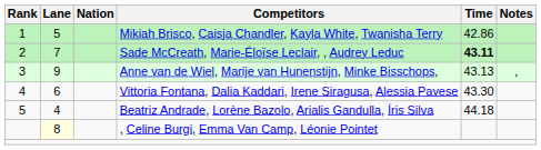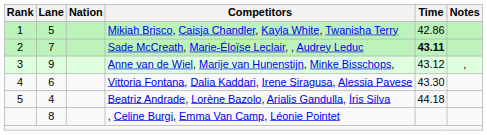Anne van de Wiel, Marije van Hunenstijn, Minke Bisschops, | Time: 43.13 -> 43.12
, Celine Burgi, Emma Van Camp, Léonie Pointet | Lane: lightyellow background -> no background
